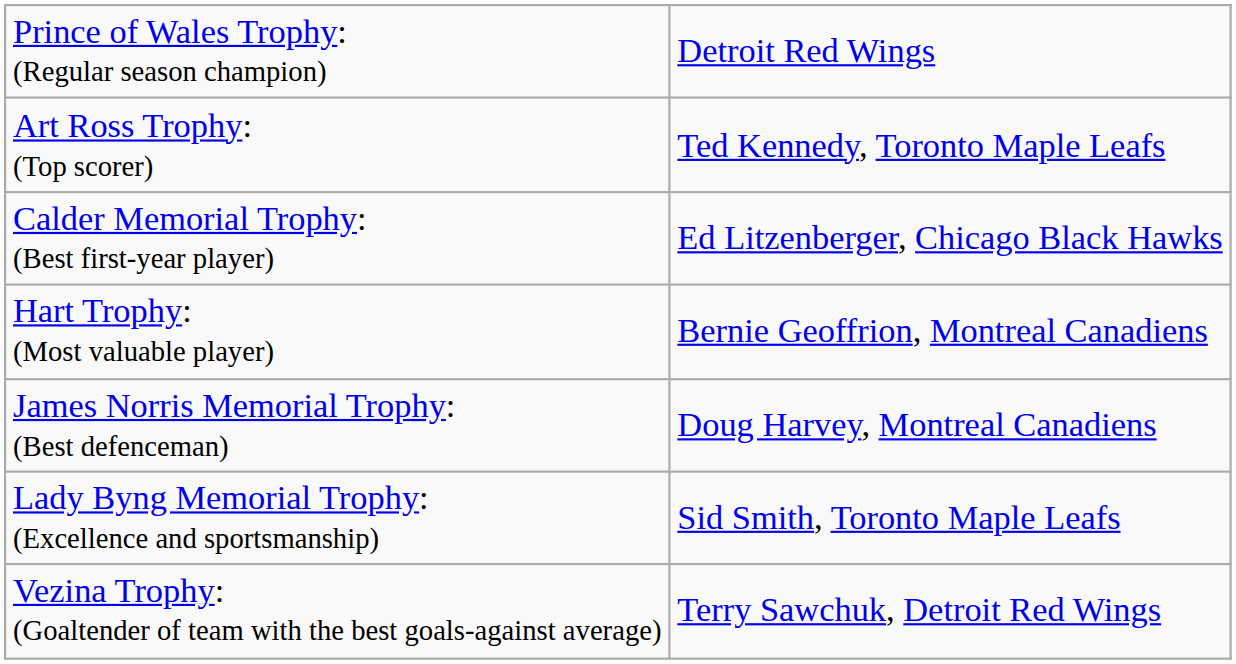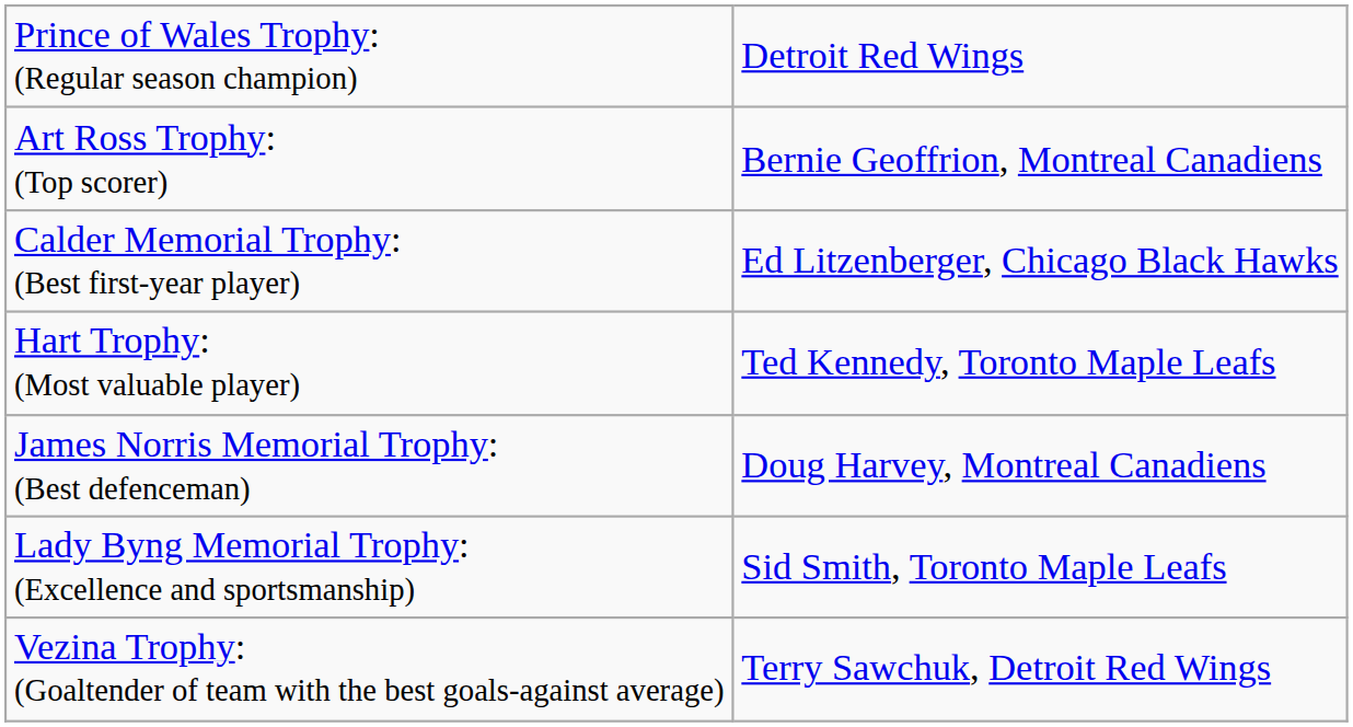Art Ross Trophy: (Top scorer) | column 2: Ted Kennedy, Toronto Maple Leafs -> Bernie Geoffrion, Montreal Canadiens
Hart Trophy: (Most valuable player) | column 2: Bernie Geoffrion, Montreal Canadiens -> Ted Kennedy, Toronto Maple Leafs
